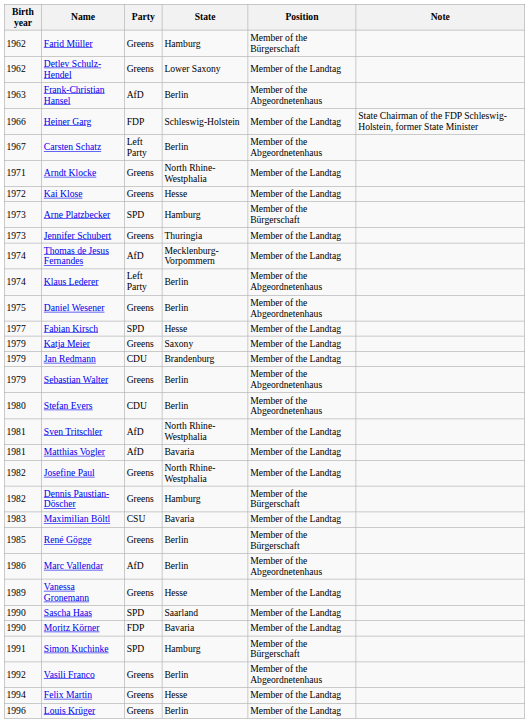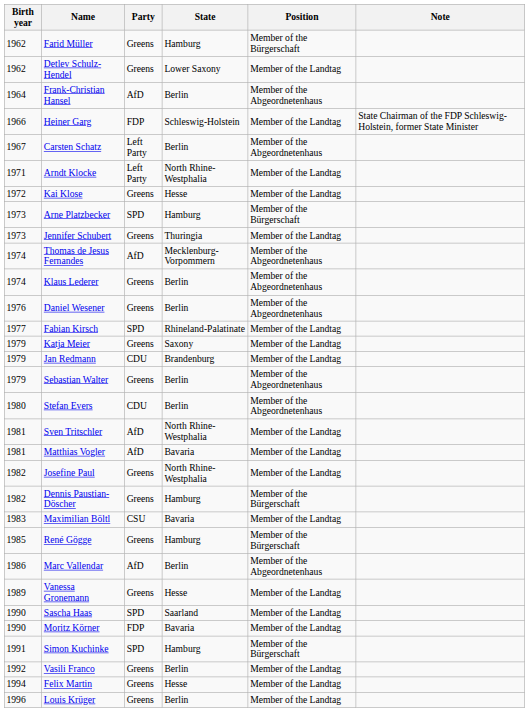Frank-Christian Hansel | Birth year: 1963 -> 1964
Arndt Klocke | Party: Greens -> Left Party
Thomas de Jesus Fernandes | Position: Member of the Landtag -> Member of the Abgeordnetenhaus
Klaus Lederer | Party: Left Party -> Greens
Daniel Wesener | Birth year: 1975 -> 1976
Fabian Kirsch | State: Hesse -> Rhineland-Palatinate
René Gögge | State: Berlin -> Hamburg
Vasili Franco | Position: Member of the Abgeordnetenhaus -> Member of the Landtag
